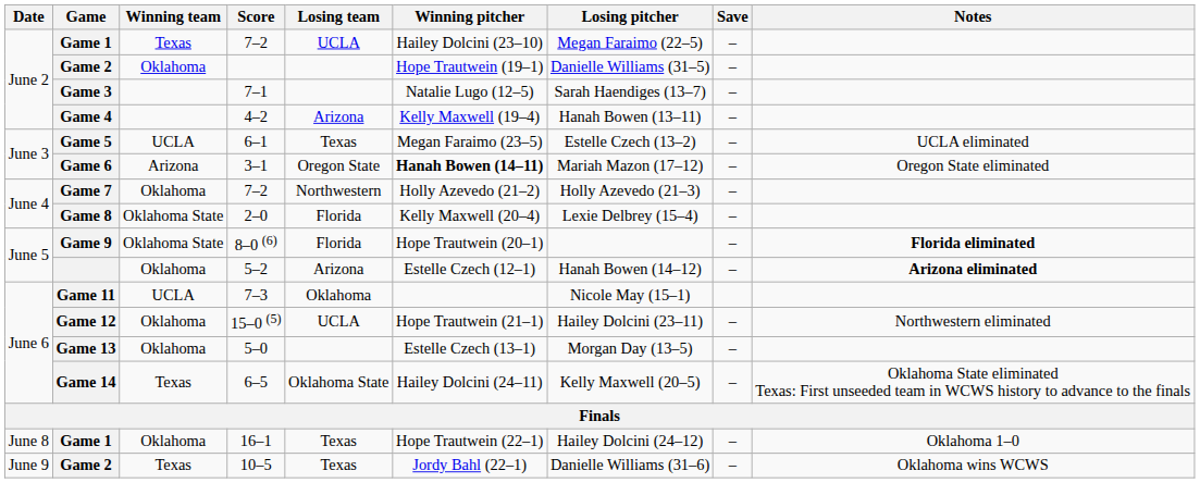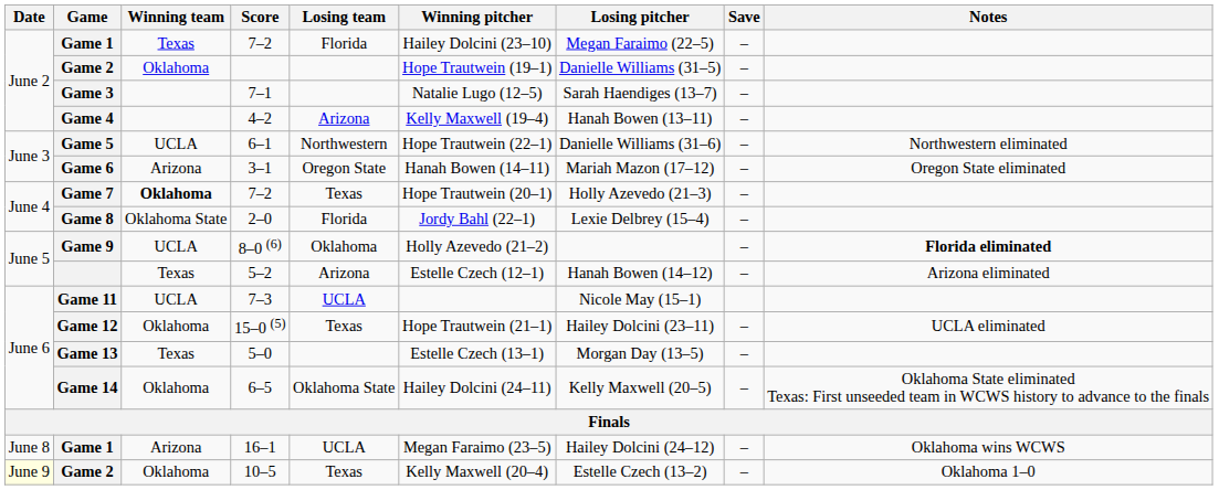Game 1 / 7–2 | Losing team: UCLA -> Florida
6–1 | Losing team: Texas -> Northwestern
6–1 | Winning pitcher: Megan Faraimo (23–5) -> Hope Trautwein (22–1)
6–1 | Losing pitcher: Estelle Czech (13–2) -> Danielle Williams (31–6)
6–1 | Notes: UCLA eliminated -> Northwestern eliminated
3–1 | Winning pitcher: bold -> normal
Game 7 / 7–2 | Winning team: normal -> bold
Game 7 / 7–2 | Losing team: Northwestern -> Texas
Game 7 / 7–2 | Winning pitcher: Holly Azevedo (21–2) -> Hope Trautwein (20–1)
2–0 | Winning pitcher: Kelly Maxwell (20–4) -> Jordy Bahl (22–1)
8–0 (6) | Winning team: Oklahoma State -> UCLA
8–0 (6) | Losing team: Florida -> Oklahoma
8–0 (6) | Winning pitcher: Hope Trautwein (20–1) -> Holly Azevedo (21–2)
5–2 | Winning team: Oklahoma -> Texas
5–2 | Notes: bold -> normal
7–3 | Losing team: Oklahoma -> UCLA
15–0 (5) | Losing team: UCLA -> Texas
15–0 (5) | Notes: Northwestern eliminated -> UCLA eliminated
5–0 | Winning team: Oklahoma -> Texas
6–5 | Winning team: Texas -> Oklahoma
16–1 | Winning team: Oklahoma -> Arizona
16–1 | Losing team: Texas -> UCLA
16–1 | Winning pitcher: Hope Trautwein (22–1) -> Megan Faraimo (23–5)
16–1 | Notes: Oklahoma 1–0 -> Oklahoma wins WCWS
10–5 | Date: no background -> lightyellow background
10–5 | Winning team: Texas -> Oklahoma
10–5 | Winning pitcher: Jordy Bahl (22–1) -> Kelly Maxwell (20–4)
10–5 | Losing pitcher: Danielle Williams (31–6) -> Estelle Czech (13–2)
10–5 | Notes: Oklahoma wins WCWS -> Oklahoma 1–0
